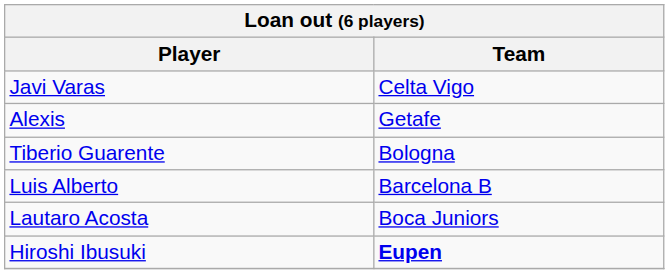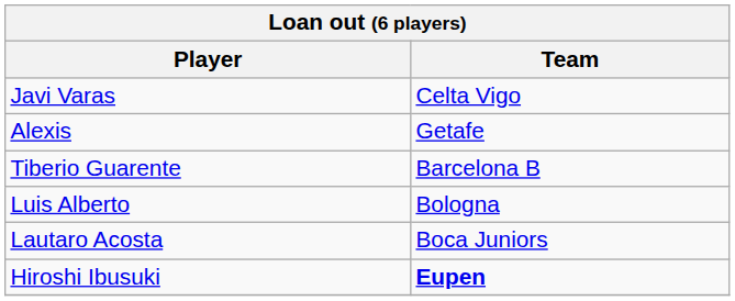Tiberio Guarente | Team: Bologna -> Barcelona B
Luis Alberto | Team: Barcelona B -> Bologna
